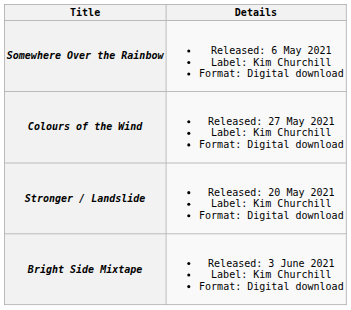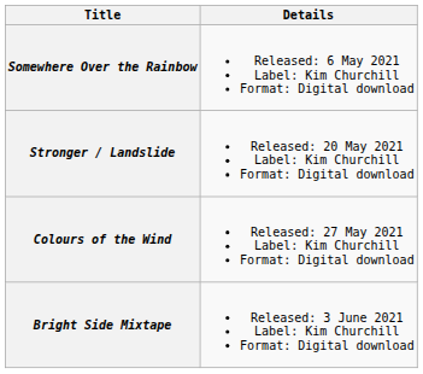rows swapped: Stronger / Landslide <-> Colours of the Wind
